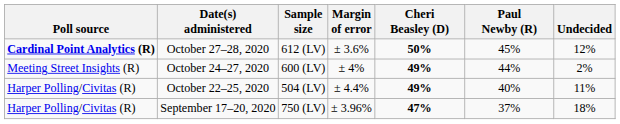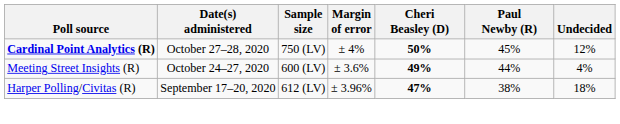October 27–28, 2020 | Sample size: 612 (LV) -> 750 (LV)
October 27–28, 2020 | Margin of error: ± 3.6% -> ± 4%
October 24–27, 2020 | Margin of error: ± 4% -> ± 3.6%
October 24–27, 2020 | Undecided: 2% -> 4%
- row: Harper Polling/Civitas (R) | October 22–25, 2020 | 504 (LV) | ± 4.4% | 49% | 40% | 11%
September 17–20, 2020 | Sample size: 750 (LV) -> 612 (LV)
September 17–20, 2020 | Paul Newby (R): 37% -> 38%
